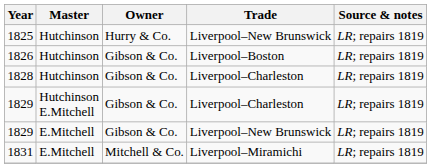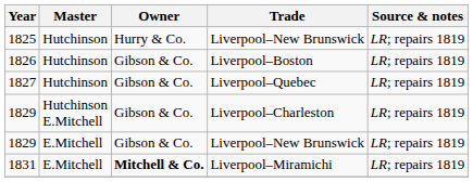+ row: 1827 | Hutchinson | Gibson & Co. | Liverpool–Quebec | LR; repairs 1819
- row: 1828 | Hutchinson | Gibson & Co. | Liverpool–Charleston | LR; repairs 1819
1831 | Owner: normal -> bold
